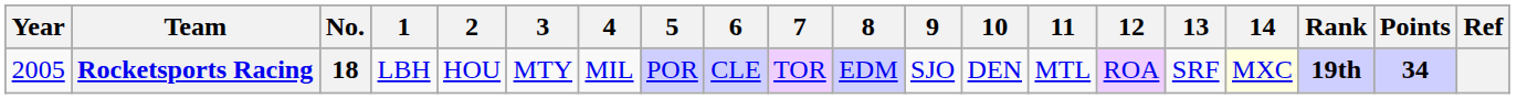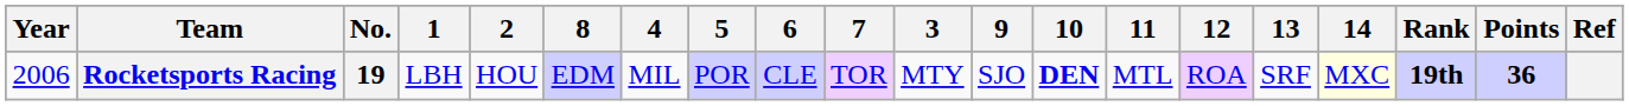columns swapped: 3 <-> 8
Rocketsports Racing | Year: 2005 -> 2006
Rocketsports Racing | No.: 18 -> 19
Rocketsports Racing | 10: normal -> bold
Rocketsports Racing | Points: 34 -> 36
